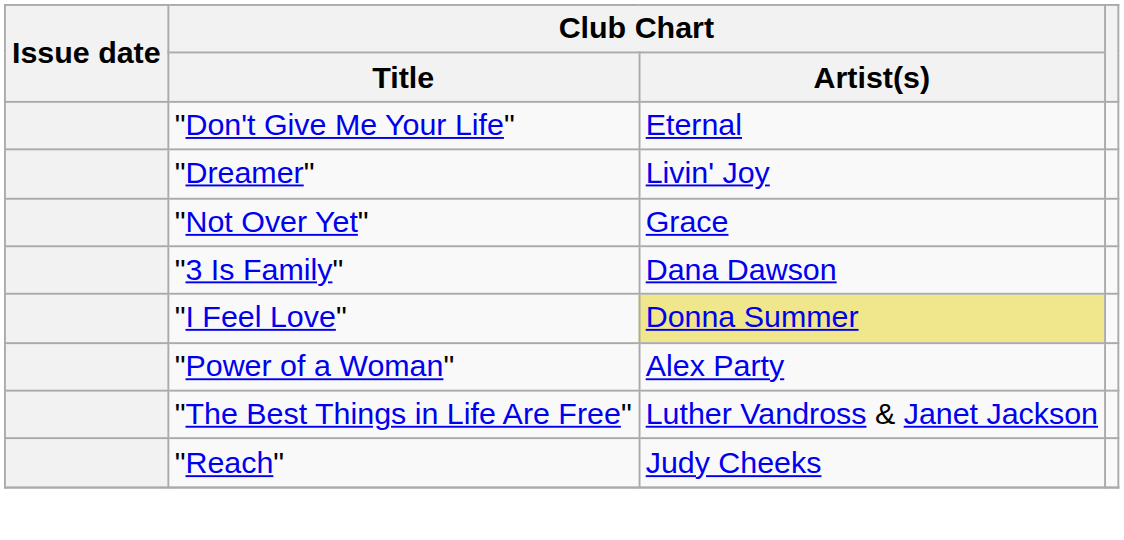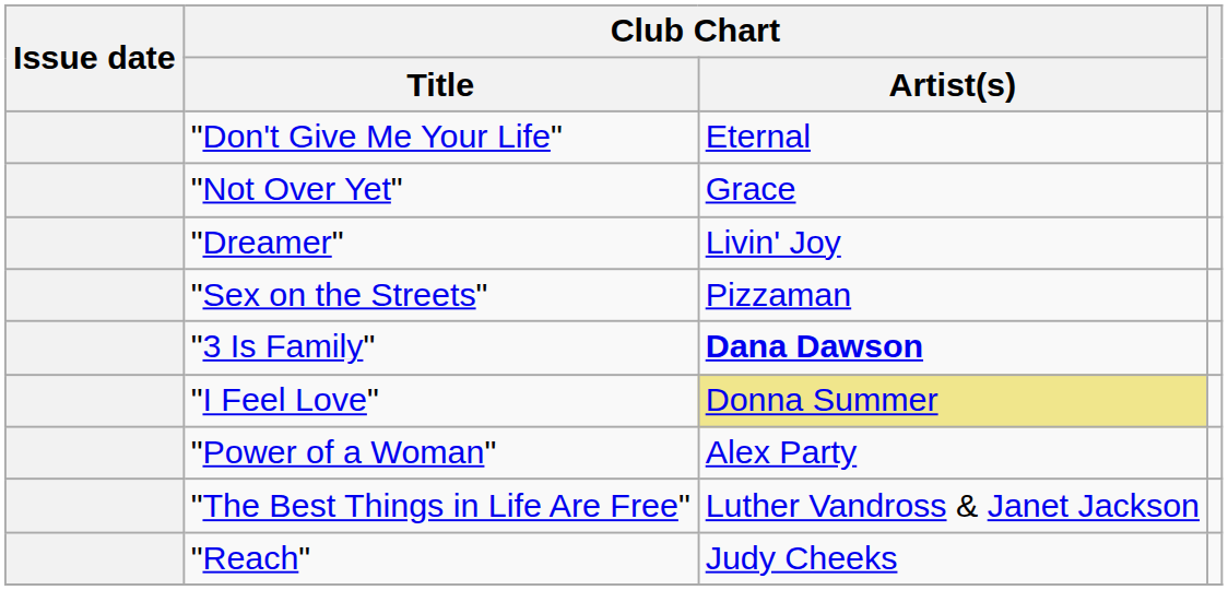rows swapped: "Not Over Yet" <-> "Dreamer"
+ row: "Sex on the Streets" | Pizzaman
"3 Is Family" | Club Chart / Artist(s): normal -> bold
